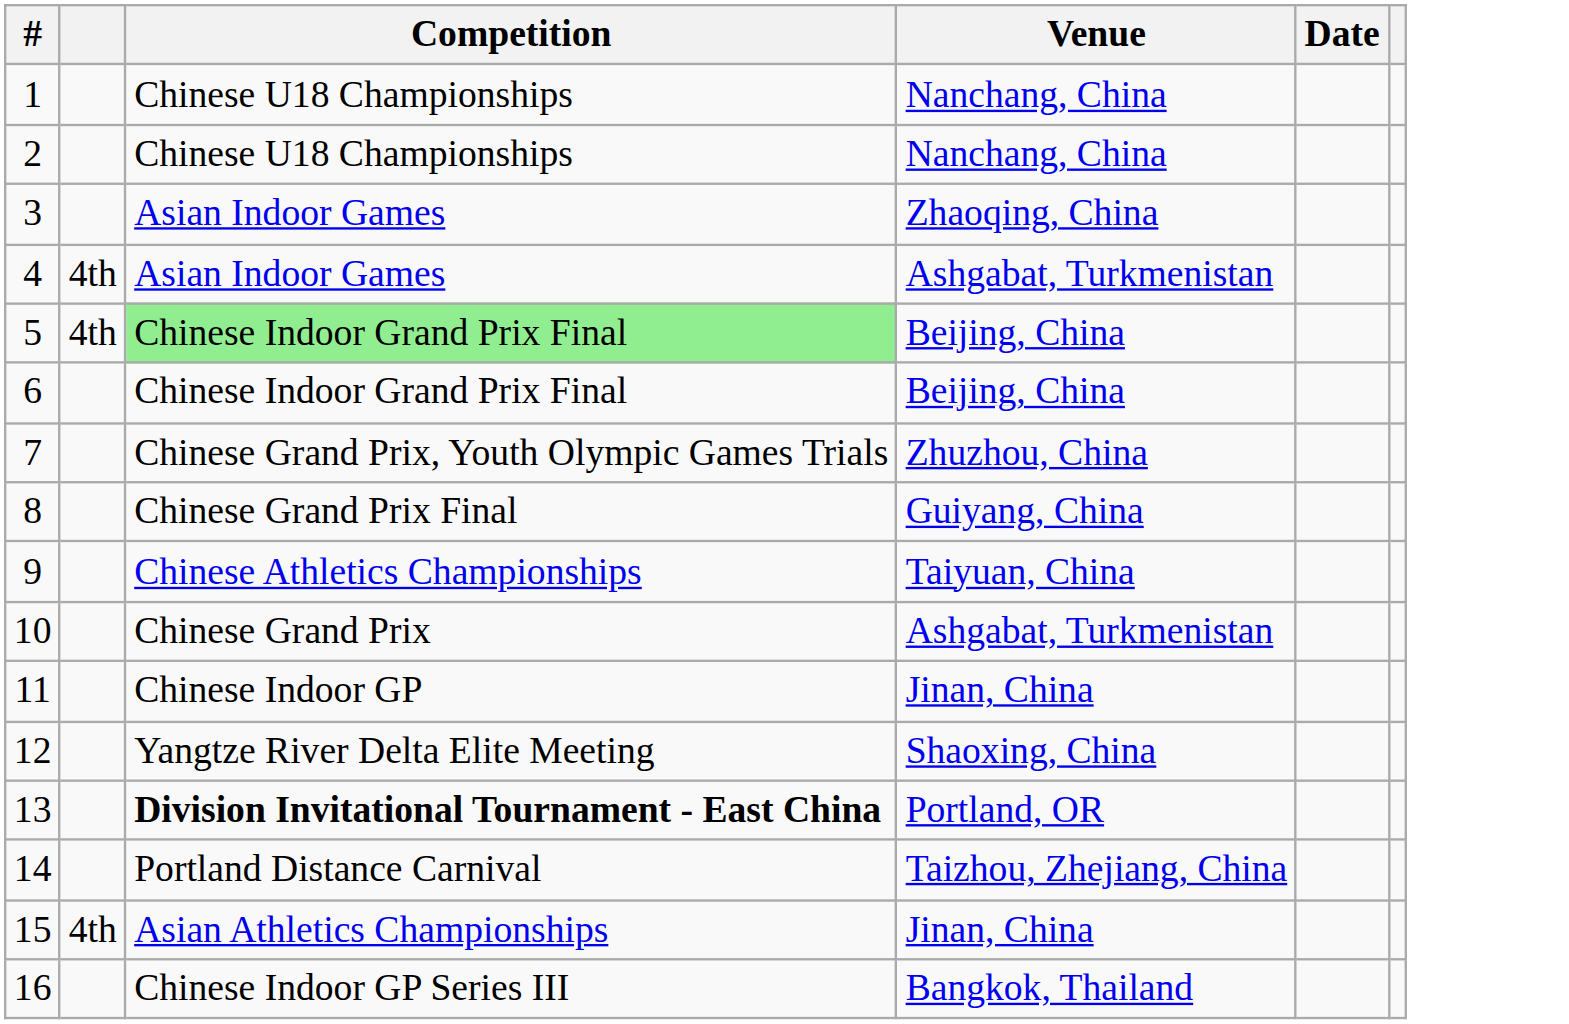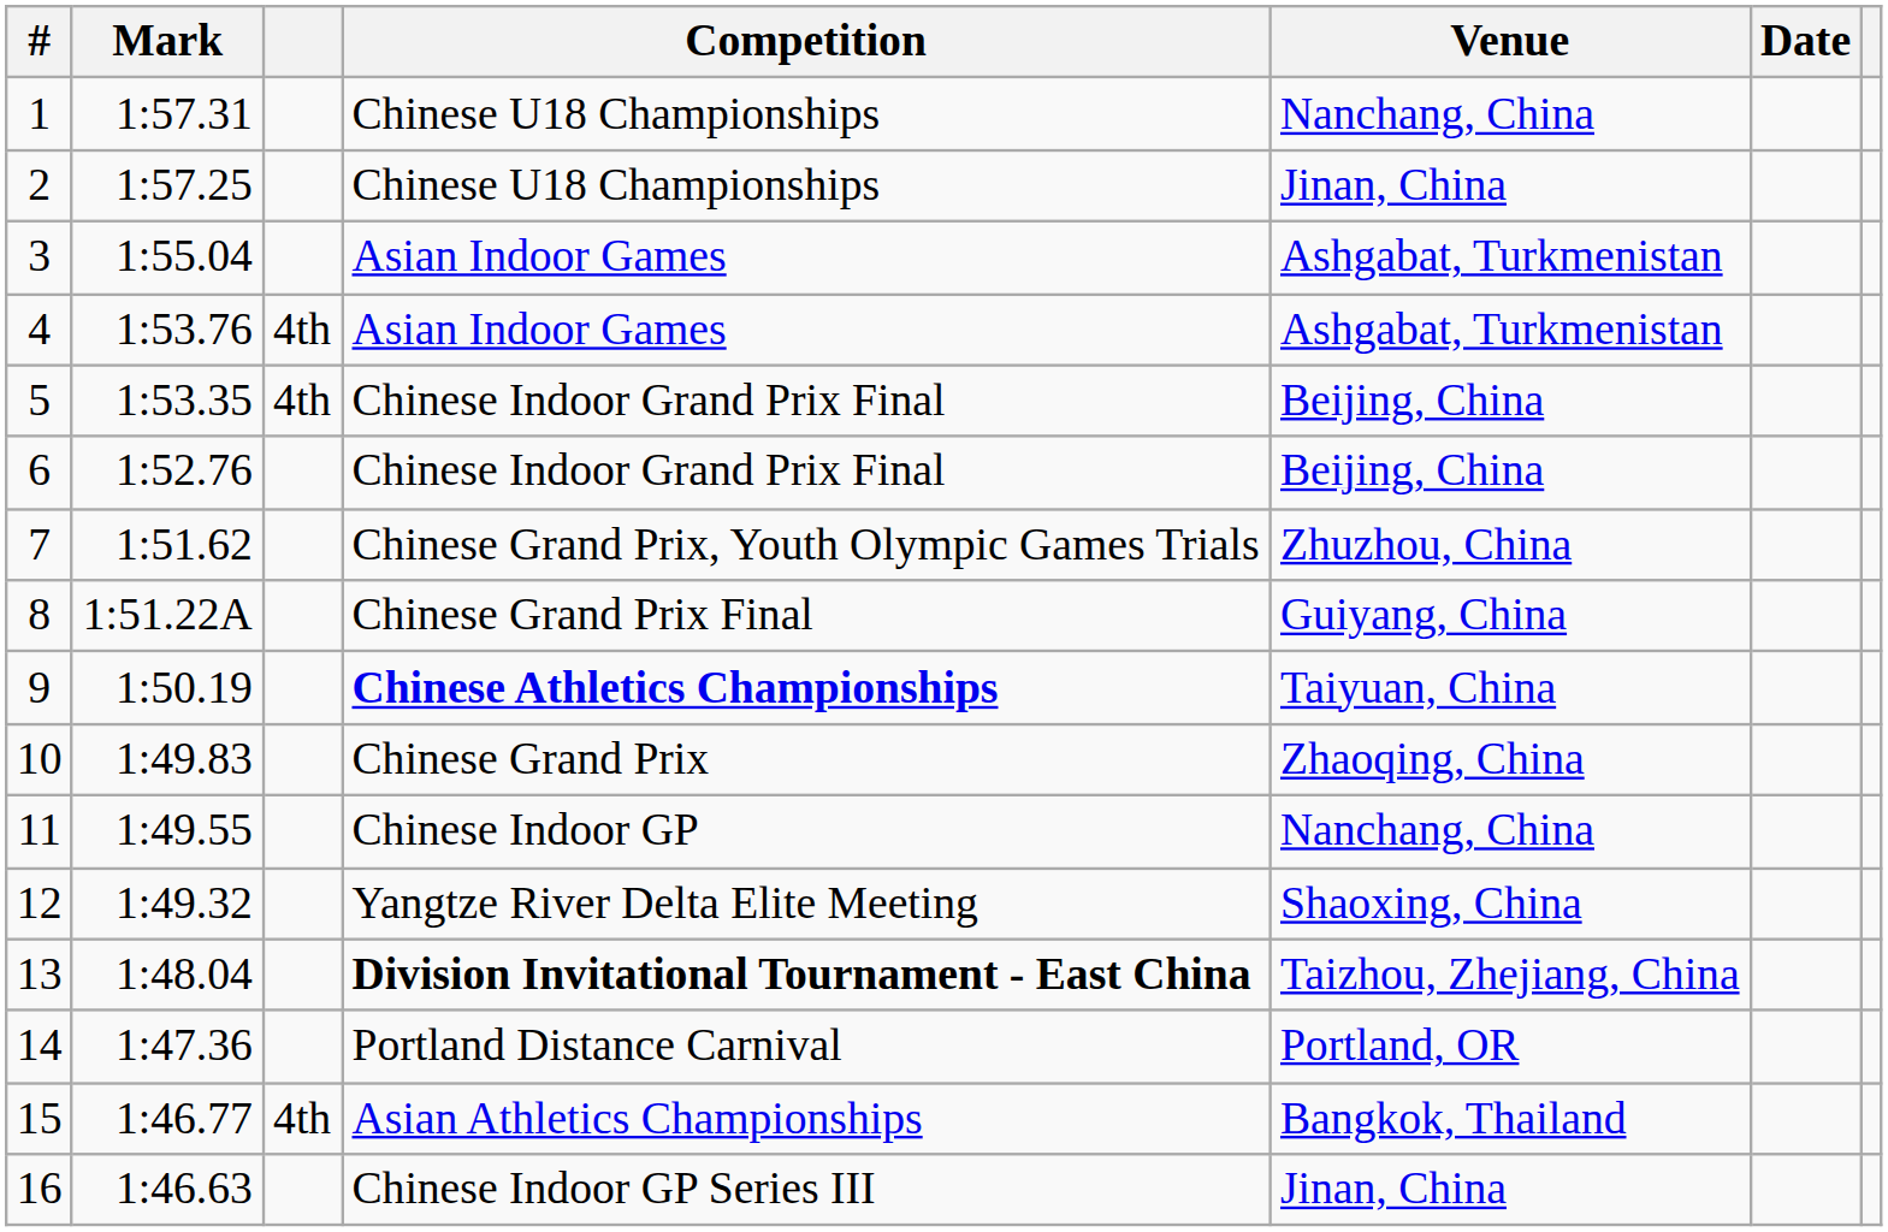+ column: Mark | 1:57.31 | 1:57.25 | 1:55.04 | 1:53.76 | 1:53.35 | 1:52.76 | 1:51.62 | 1:51.22A | 1:50.19 | 1:49.83 | 1:49.55 | 1:49.32 | 1:48.04 | 1:47.36 | 1:46.77 | 1:46.63
2 | Venue: Nanchang, China -> Jinan, China
3 | Venue: Zhaoqing, China -> Ashgabat, Turkmenistan
5 | Competition: lightgreen background -> no background
9 | Competition: normal -> bold
10 | Venue: Ashgabat, Turkmenistan -> Zhaoqing, China
11 | Venue: Jinan, China -> Nanchang, China
13 | Venue: Portland, OR -> Taizhou, Zhejiang, China
14 | Venue: Taizhou, Zhejiang, China -> Portland, OR
15 | Venue: Jinan, China -> Bangkok, Thailand
16 | Venue: Bangkok, Thailand -> Jinan, China
